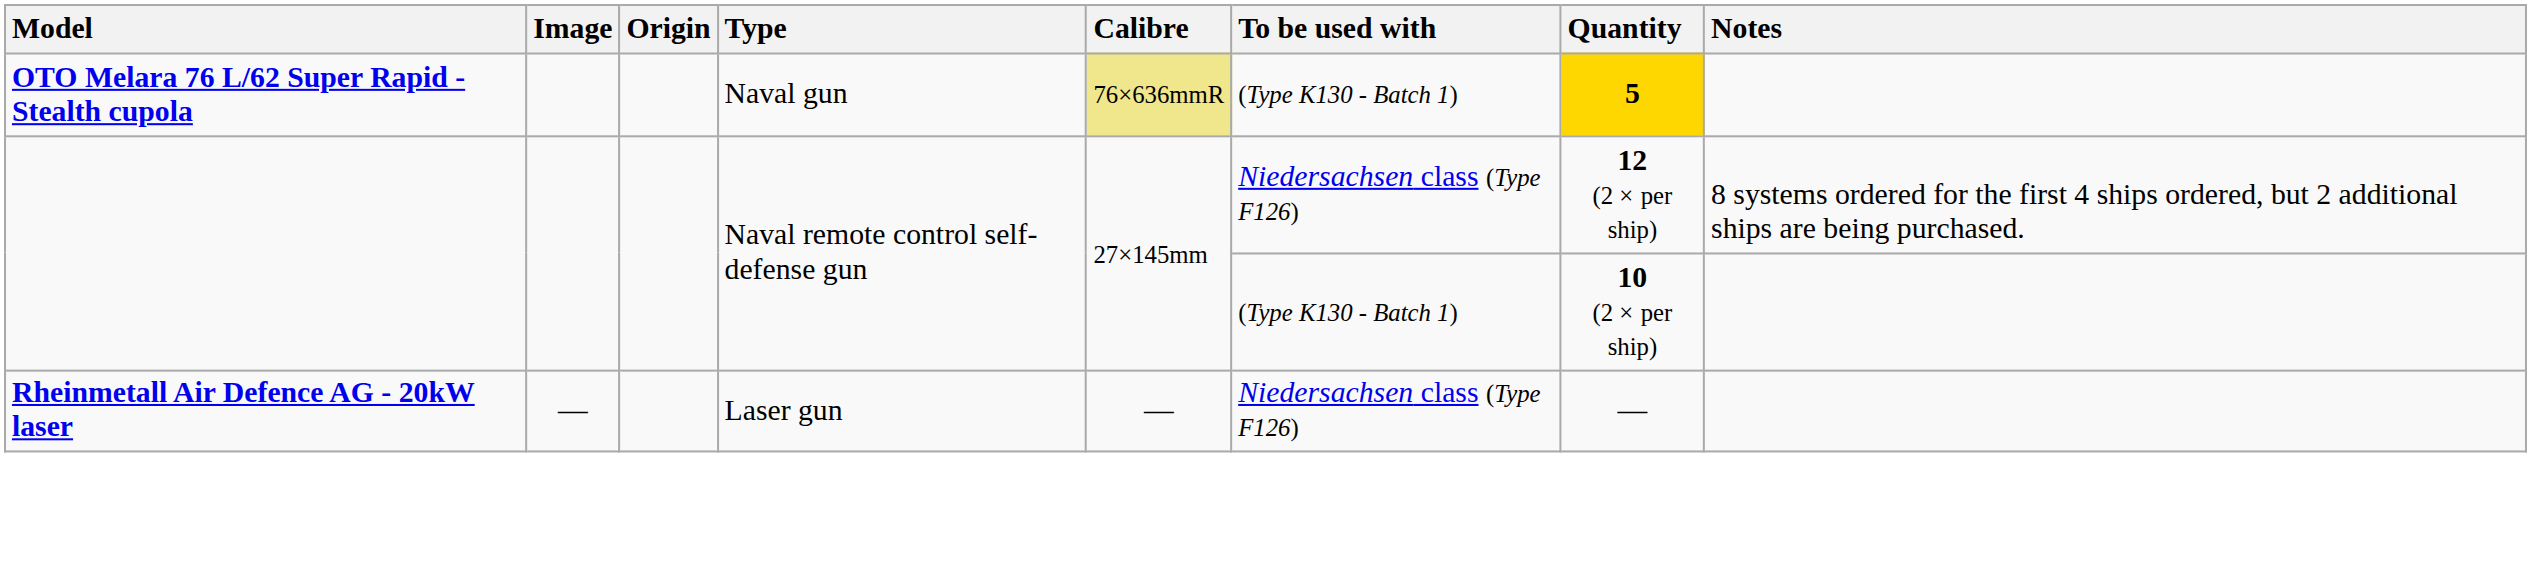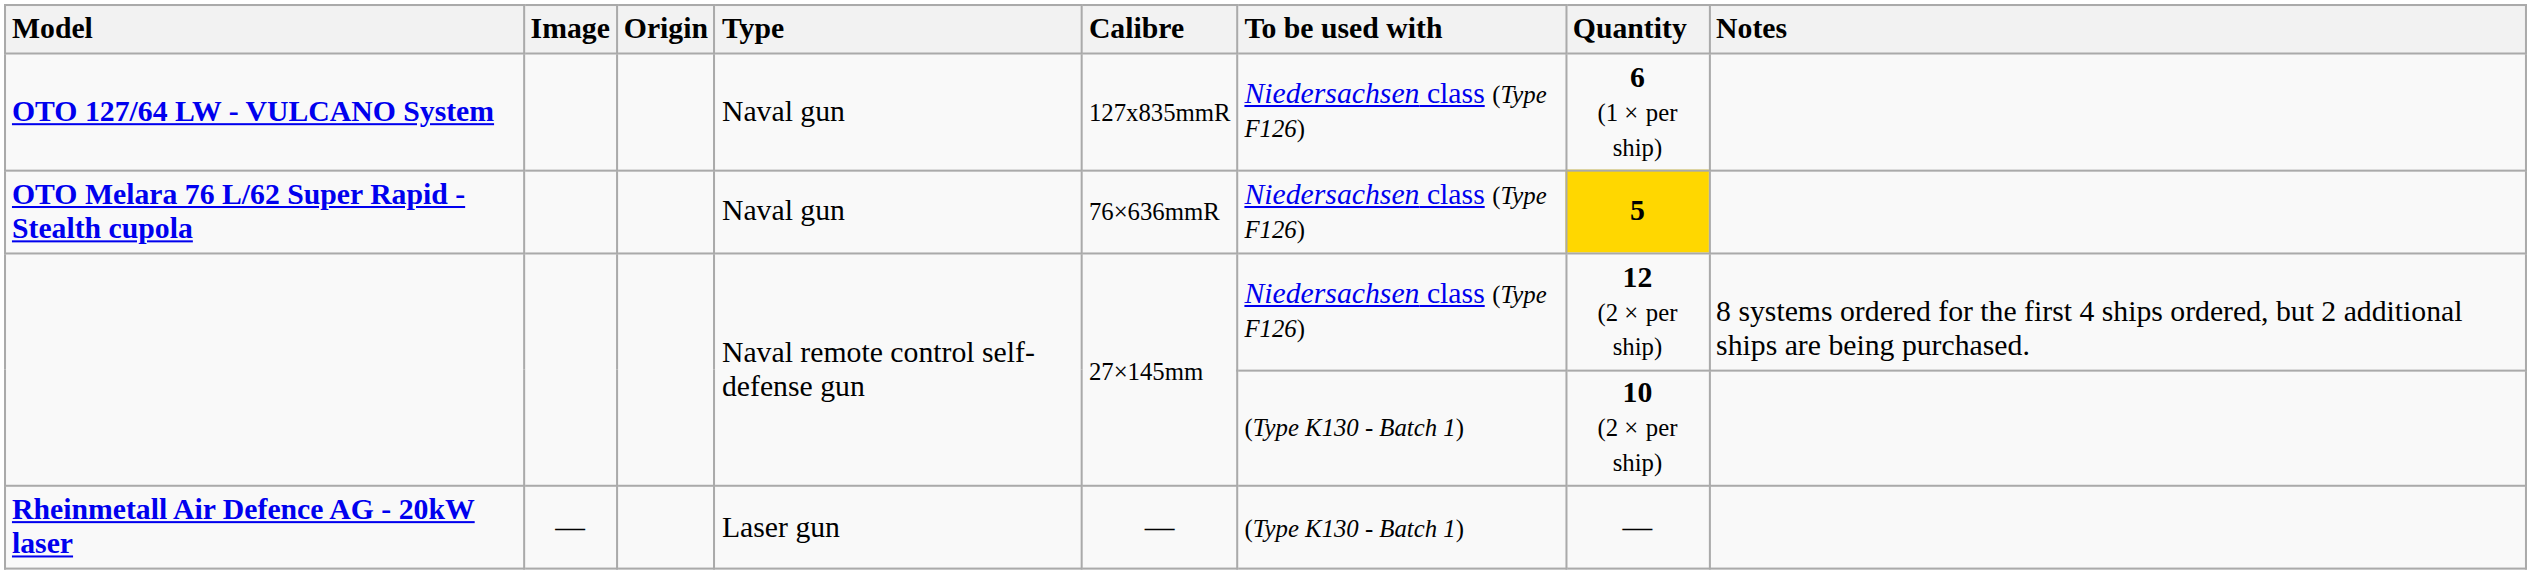+ row: OTO 127/64 LW - VULCANO System | Naval gun | 127x835mmR | Niedersachsen class (Type F126) | 6 (1 × per ship)
OTO Melara 76 L/62 Super Rapid - Stealth cupola | Calibre: khaki background -> no background
OTO Melara 76 L/62 Super Rapid - Stealth cupola | To be used with: (Type K130 - Batch 1) -> Niedersachsen class (Type F126)
Rheinmetall Air Defence AG - 20kW laser | To be used with: Niedersachsen class (Type F126) -> (Type K130 - Batch 1)
